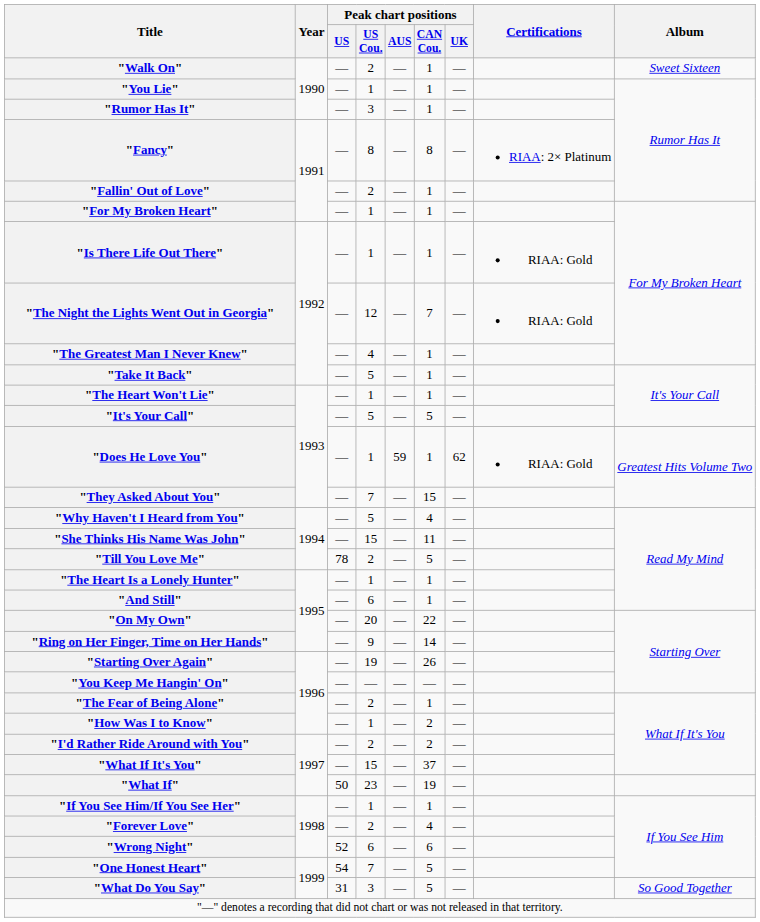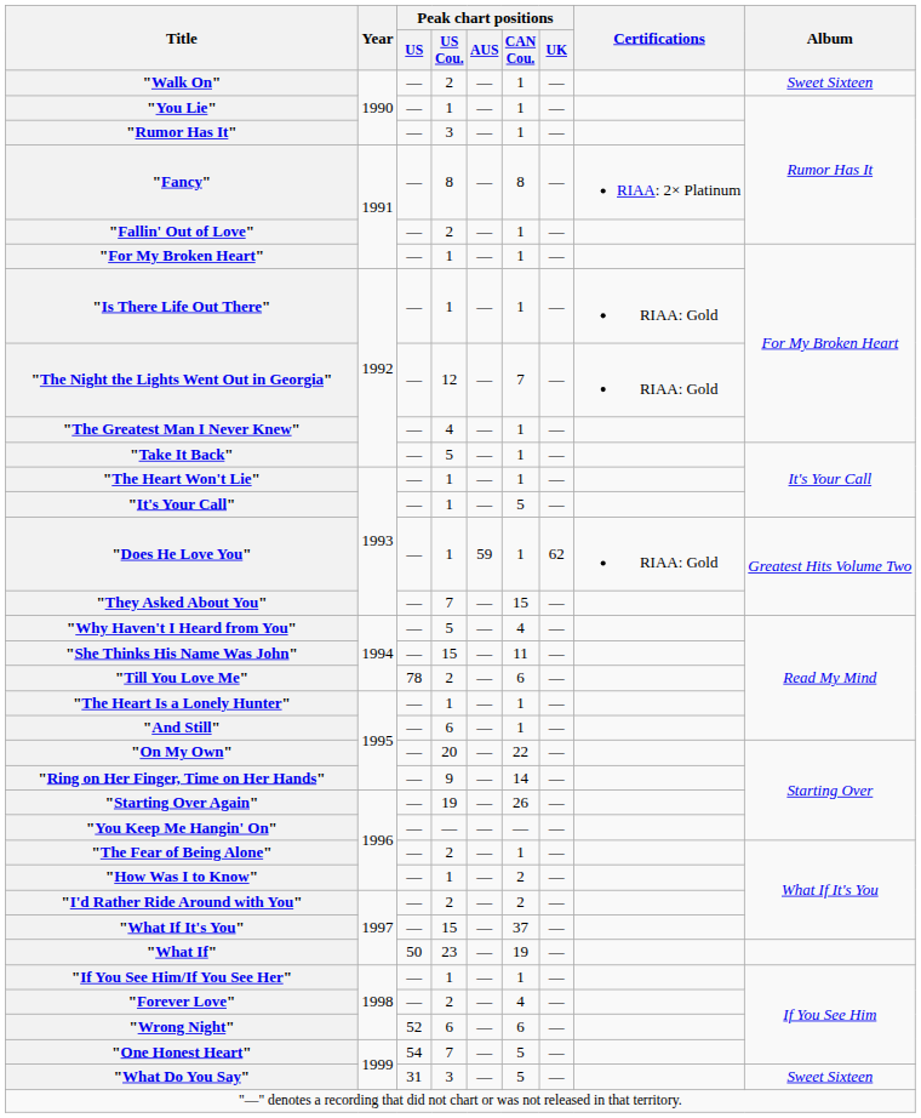"It's Your Call" | Peak chart positions / US Cou.: 5 -> 1
"Till You Love Me" | Peak chart positions / CAN Cou.: 5 -> 6
"What Do You Say" | Album: So Good Together -> Sweet Sixteen
